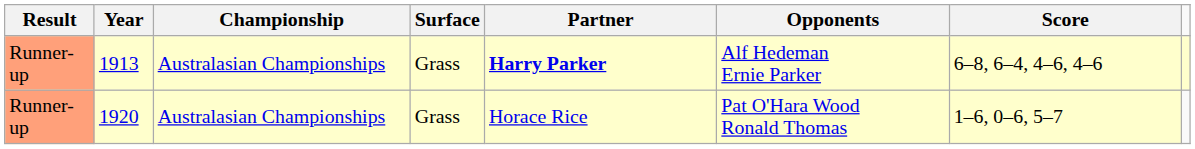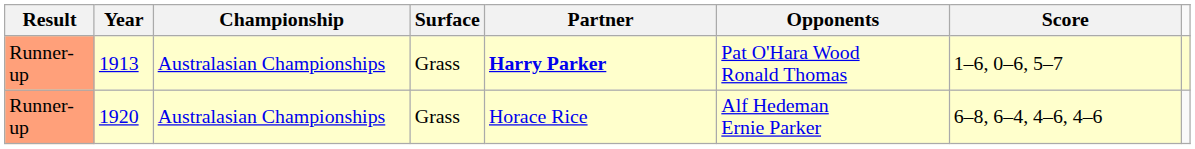1913 | Opponents: Alf Hedeman Ernie Parker -> Pat O'Hara Wood Ronald Thomas
1913 | Score: 6–8, 6–4, 4–6, 4–6 -> 1–6, 0–6, 5–7
1920 | Opponents: Pat O'Hara Wood Ronald Thomas -> Alf Hedeman Ernie Parker
1920 | Score: 1–6, 0–6, 5–7 -> 6–8, 6–4, 4–6, 4–6
